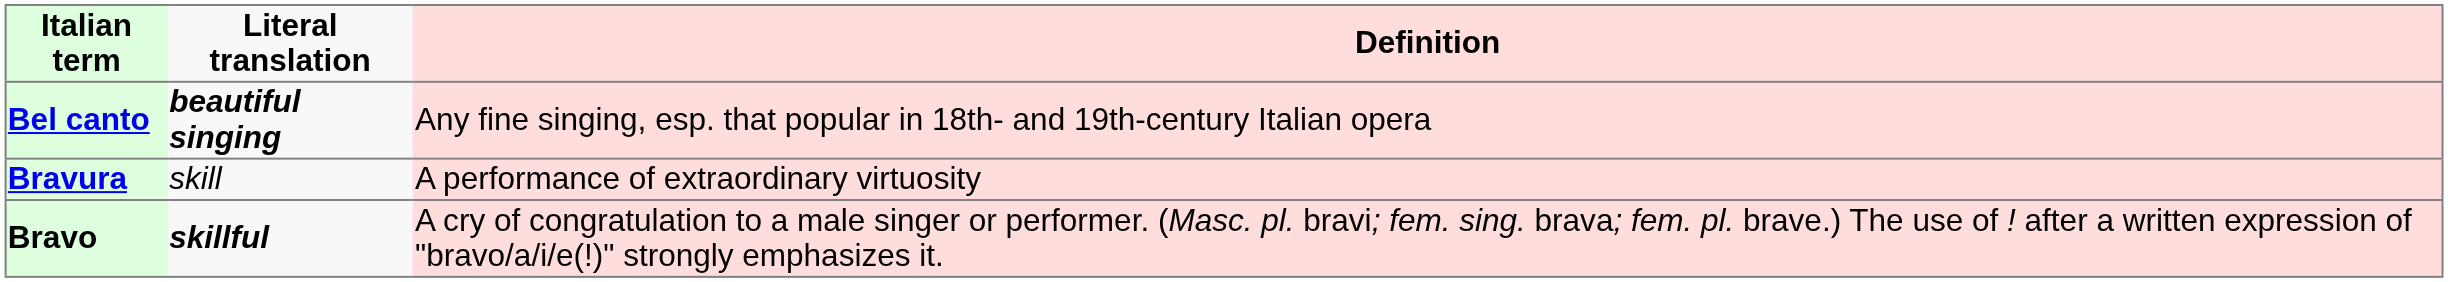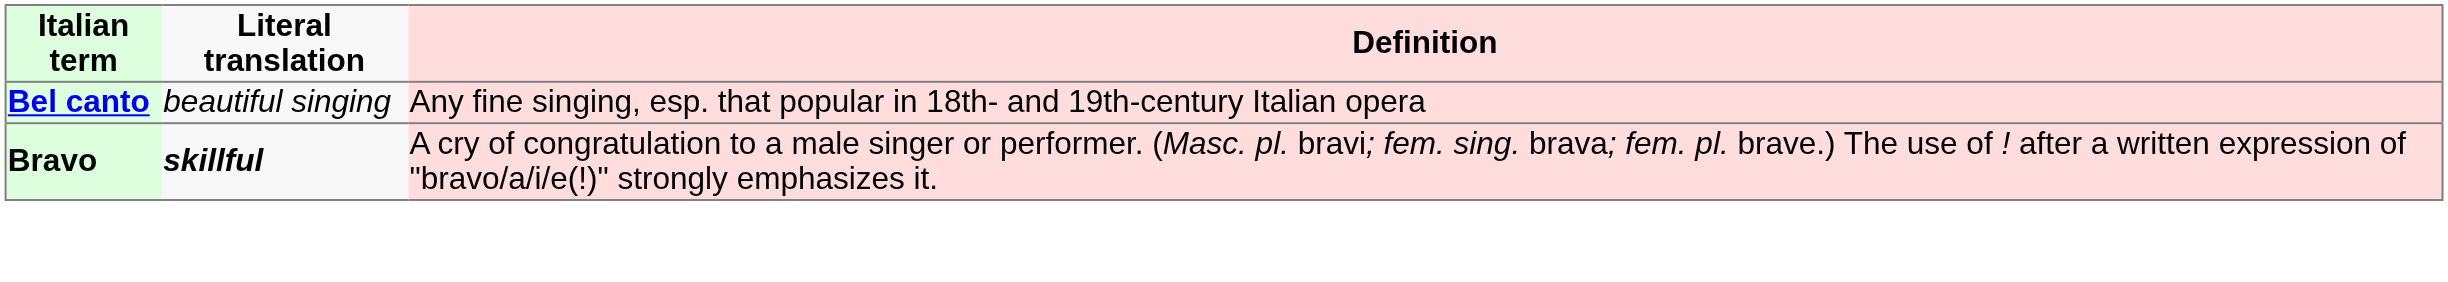Bel canto | Literal translation: bold -> normal
- row: Bravura | skill | A performance of extraordinary virtuosity
